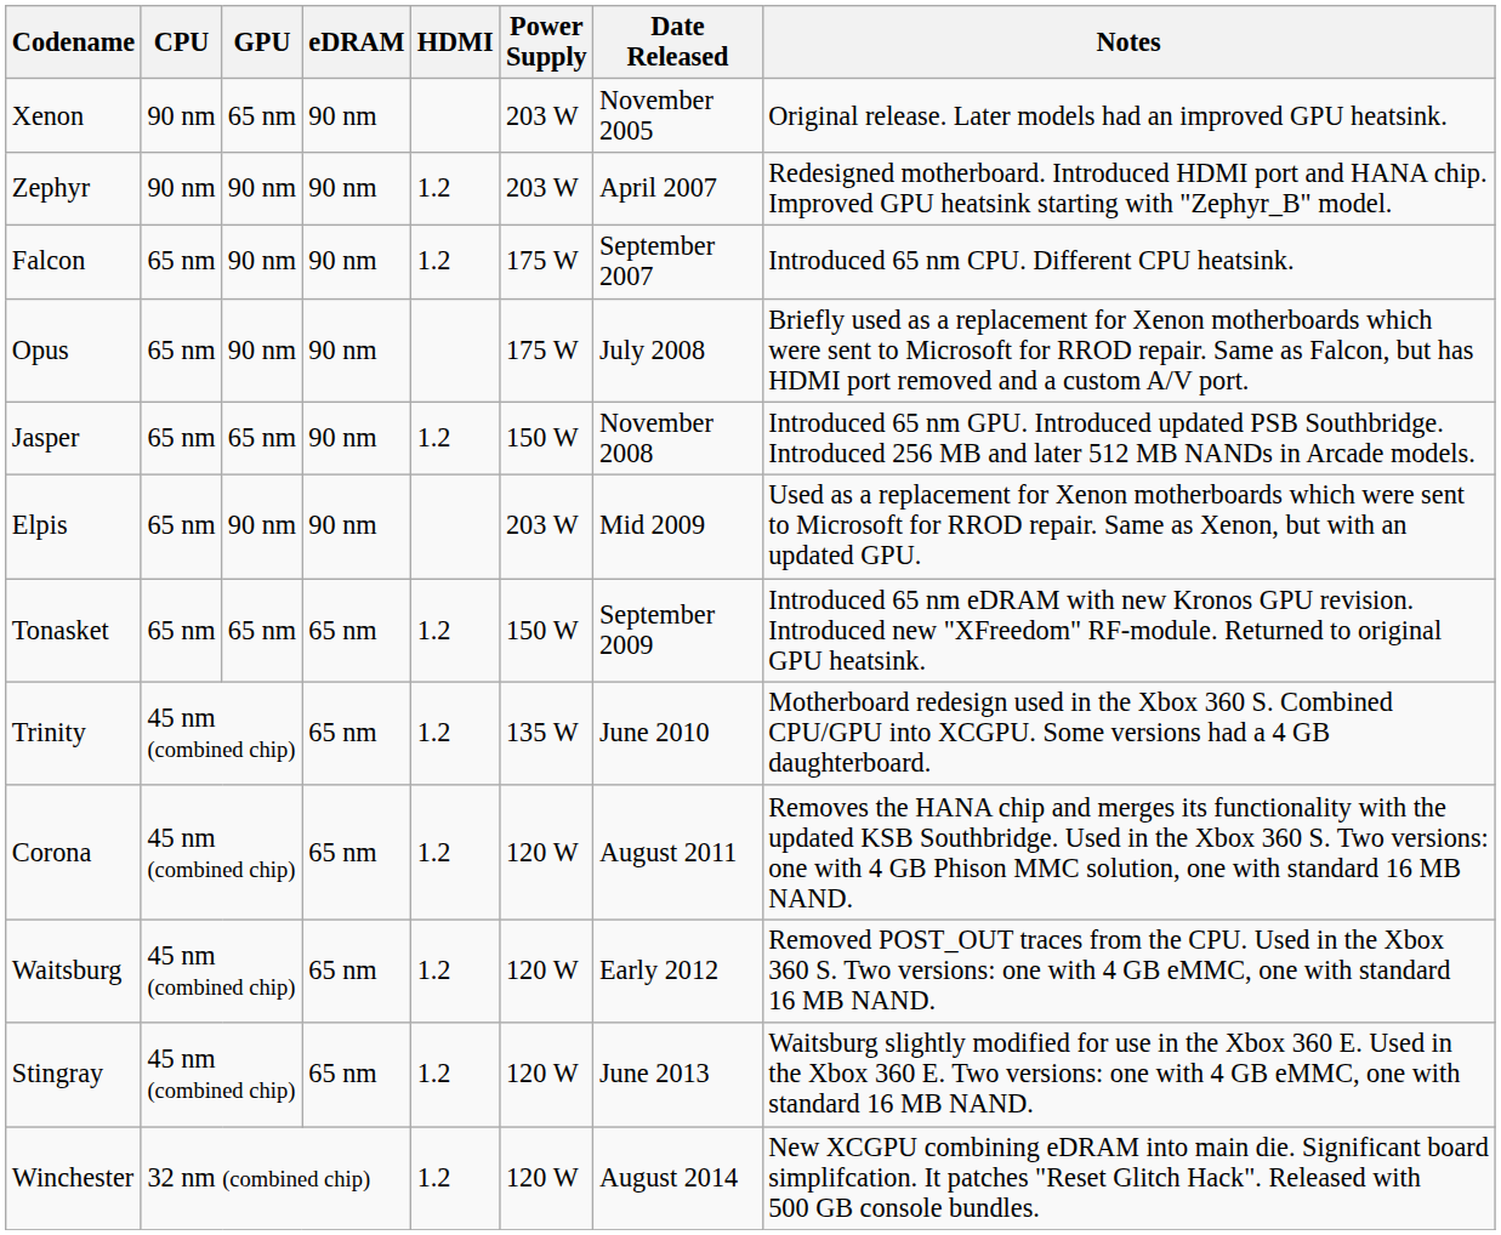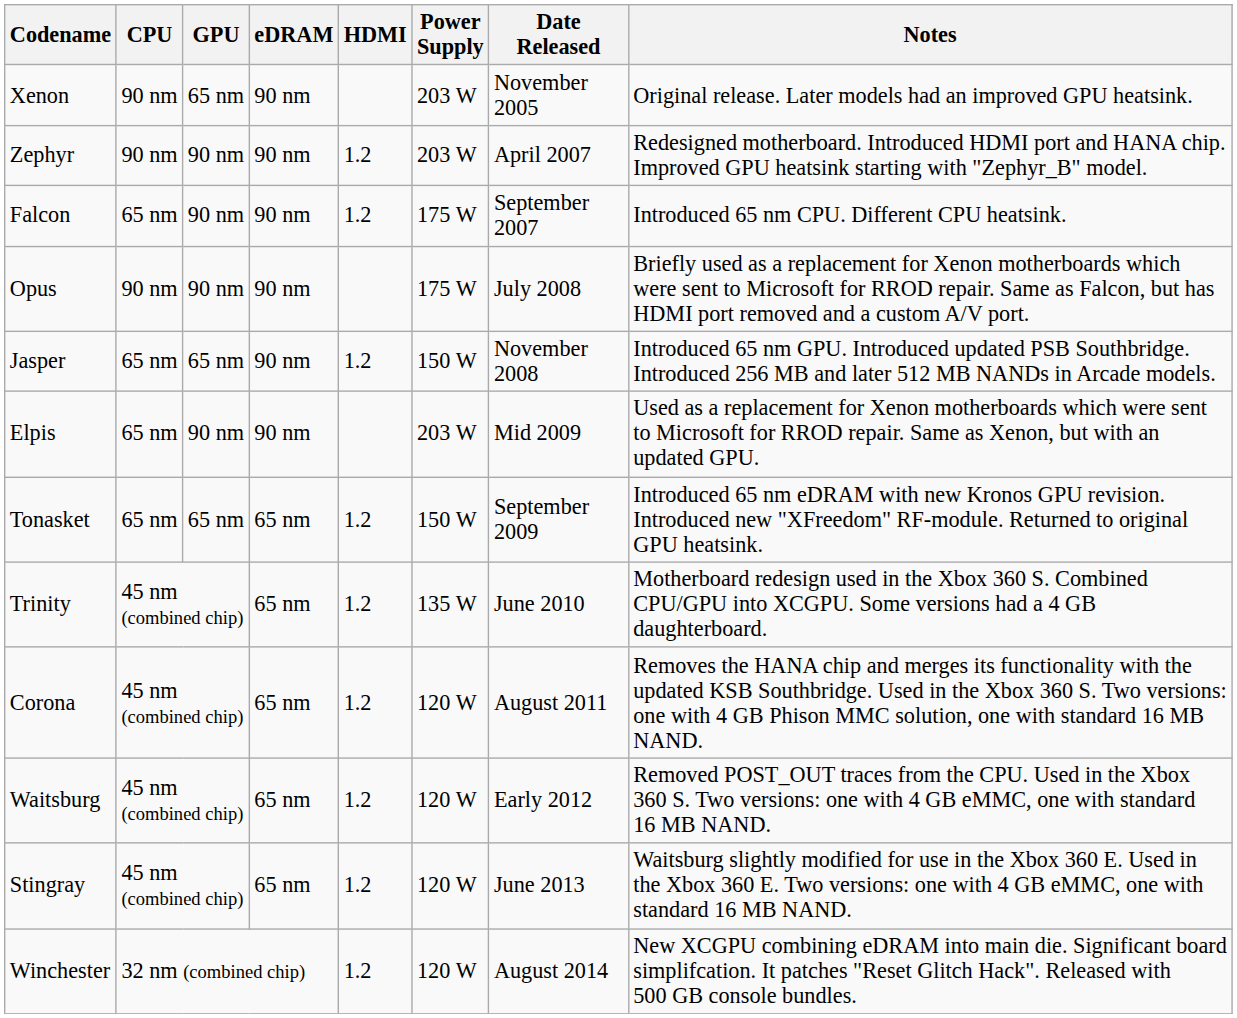Opus | CPU: 65 nm -> 90 nm
